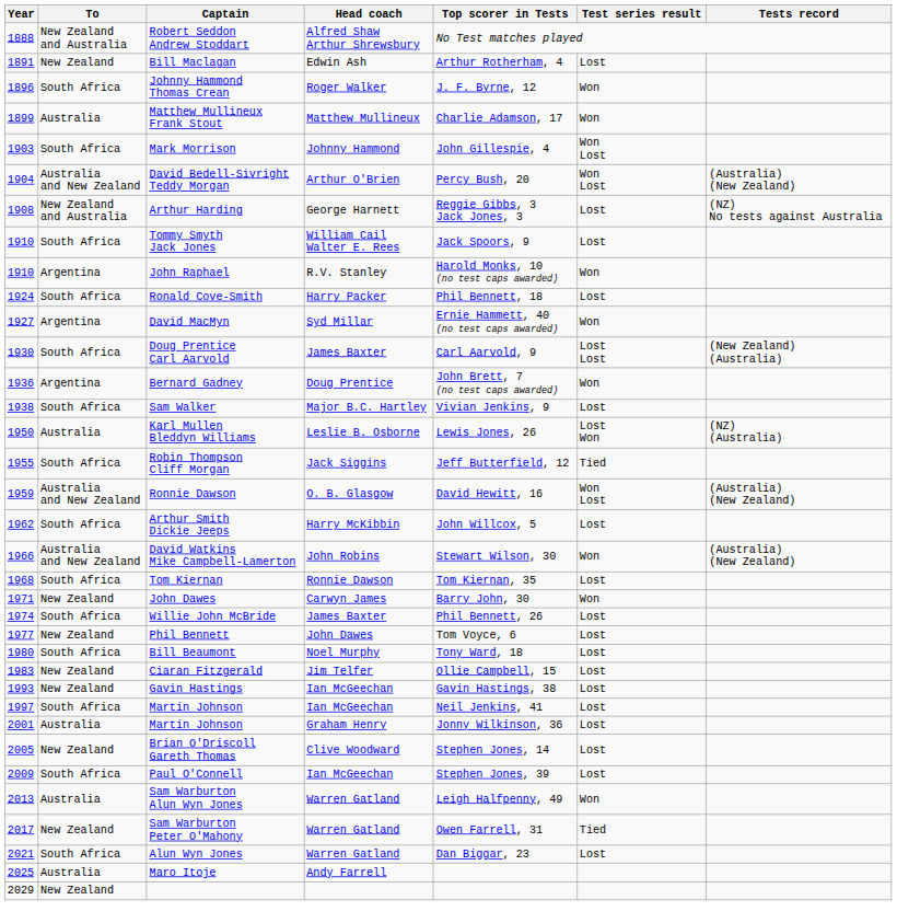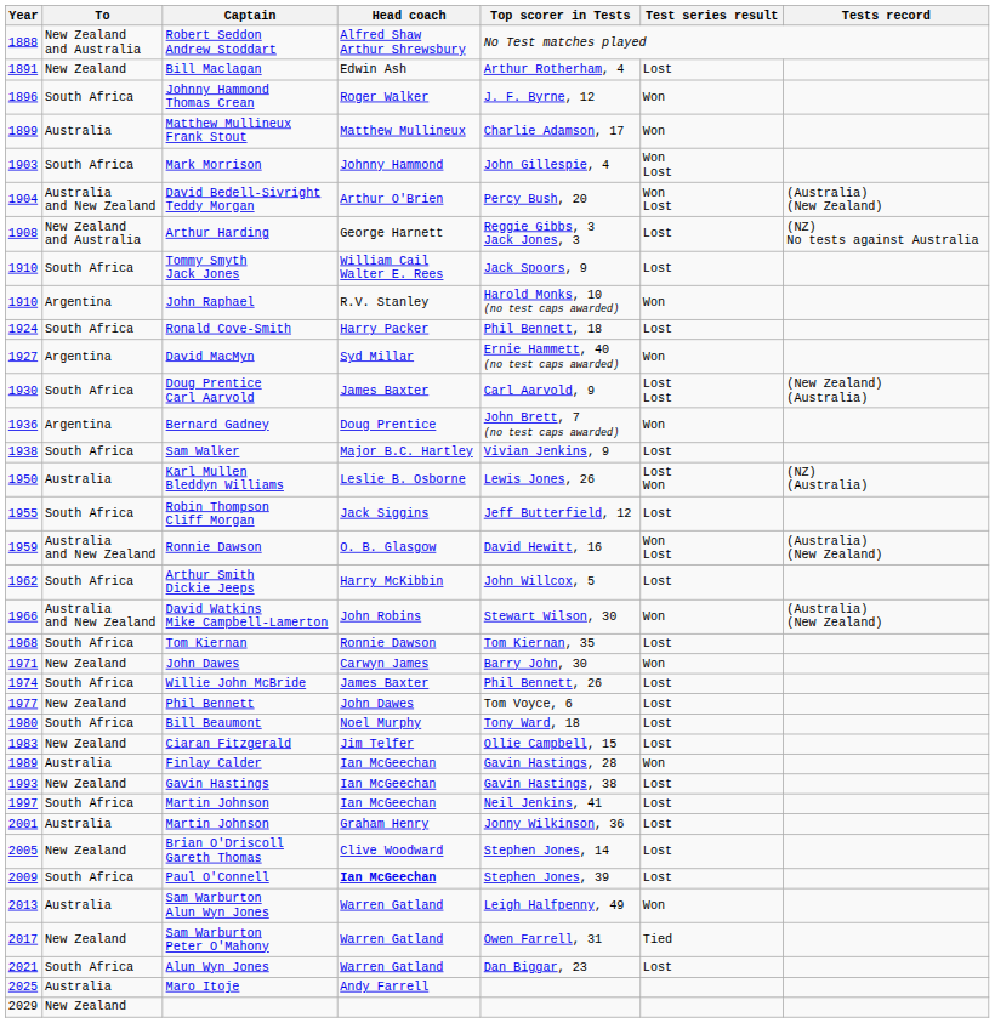Robin Thompson Cliff Morgan | Test series result: Tied -> Lost
+ row: 1989 | Australia | Finlay Calder | Ian McGeechan | Gavin Hastings, 28 | Won
Paul O'Connell | Head coach: normal -> bold
